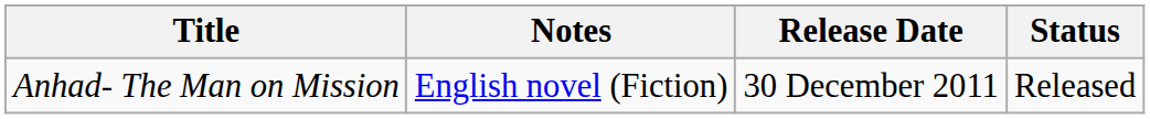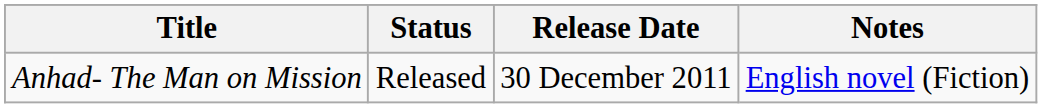columns swapped: Status <-> Notes
